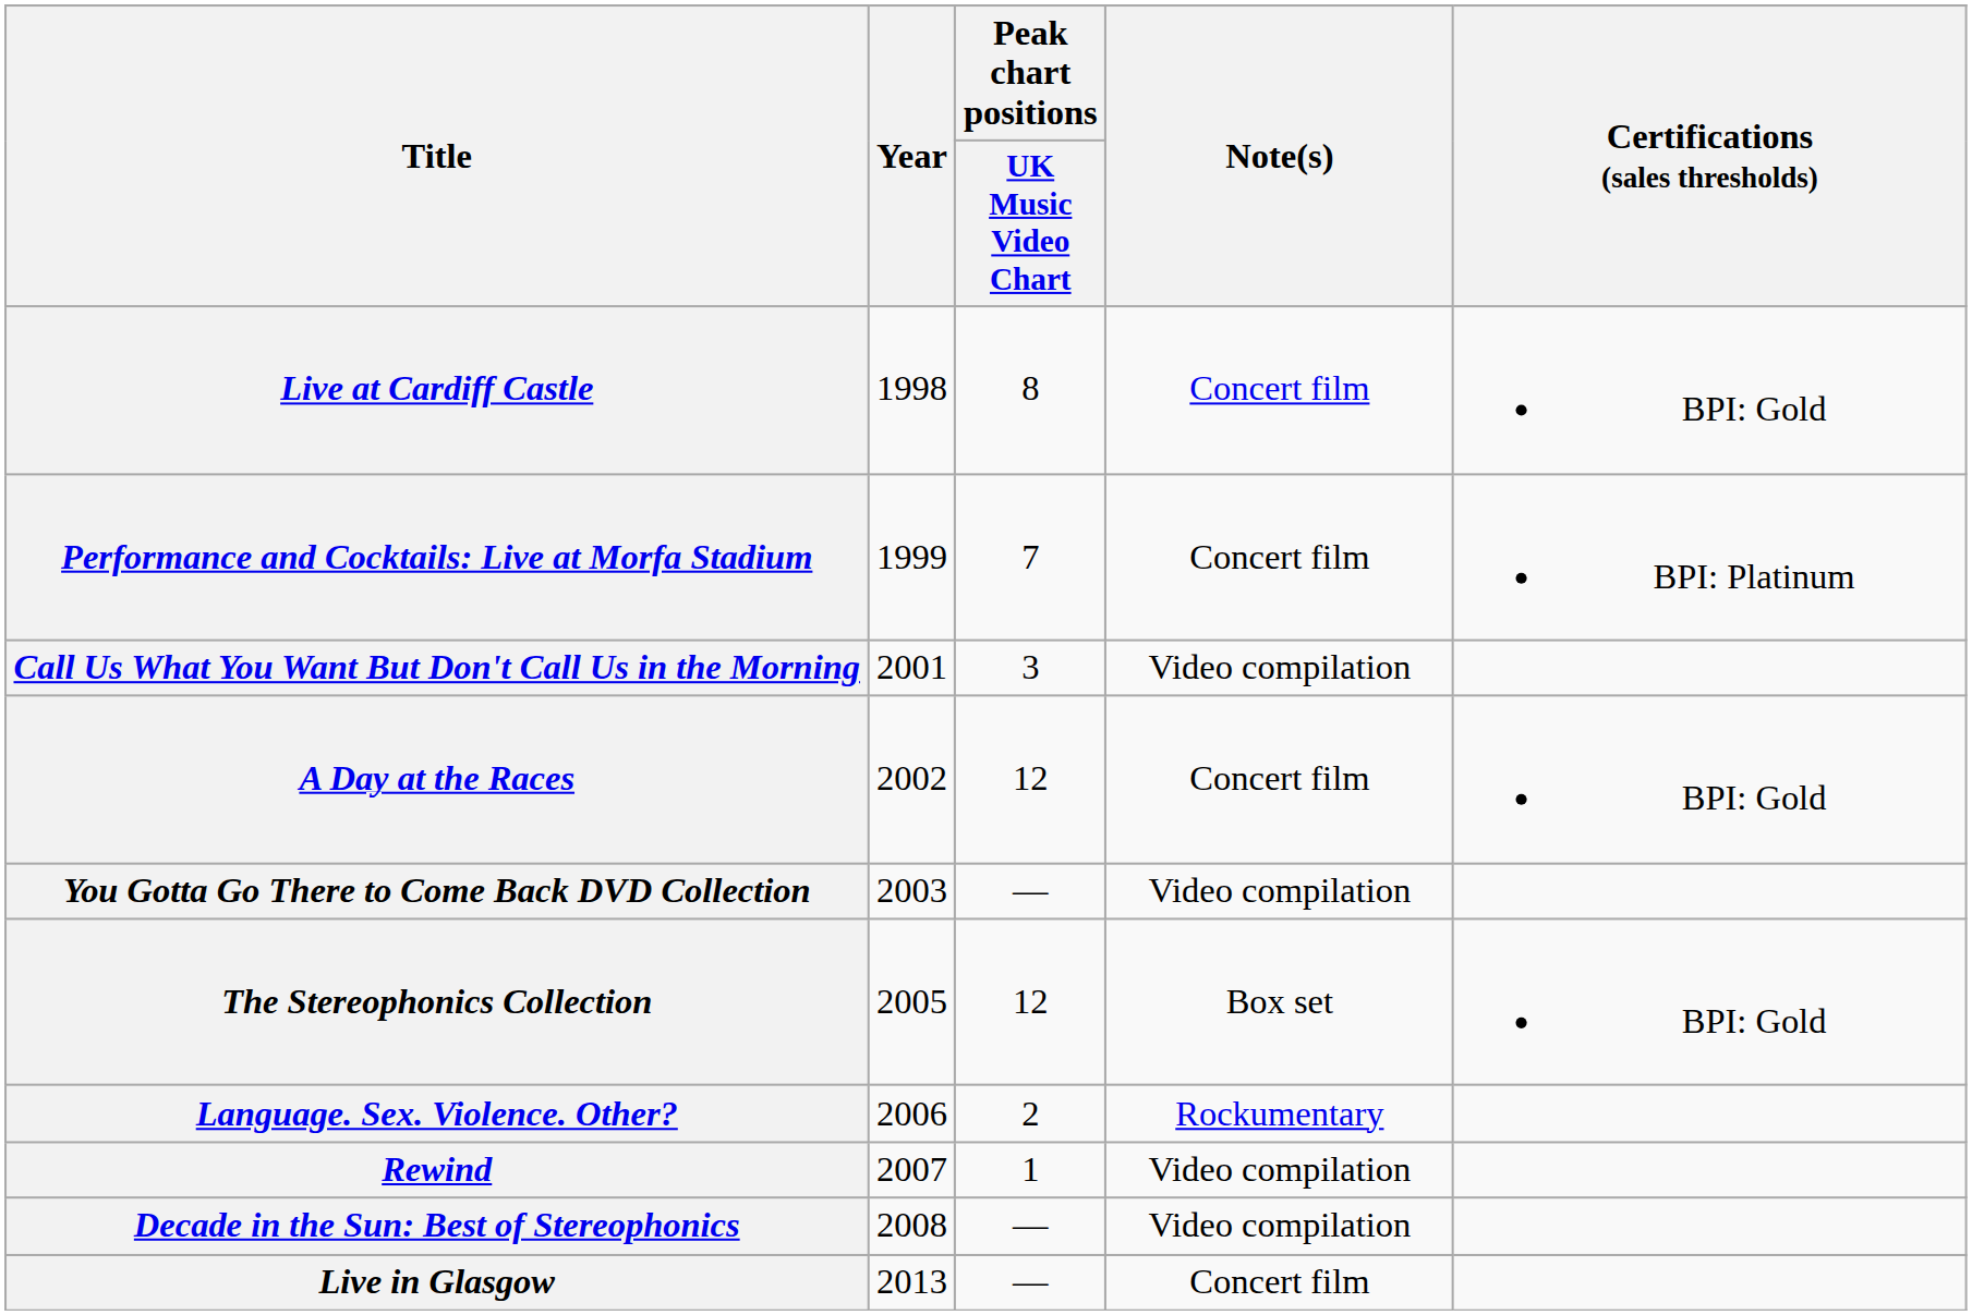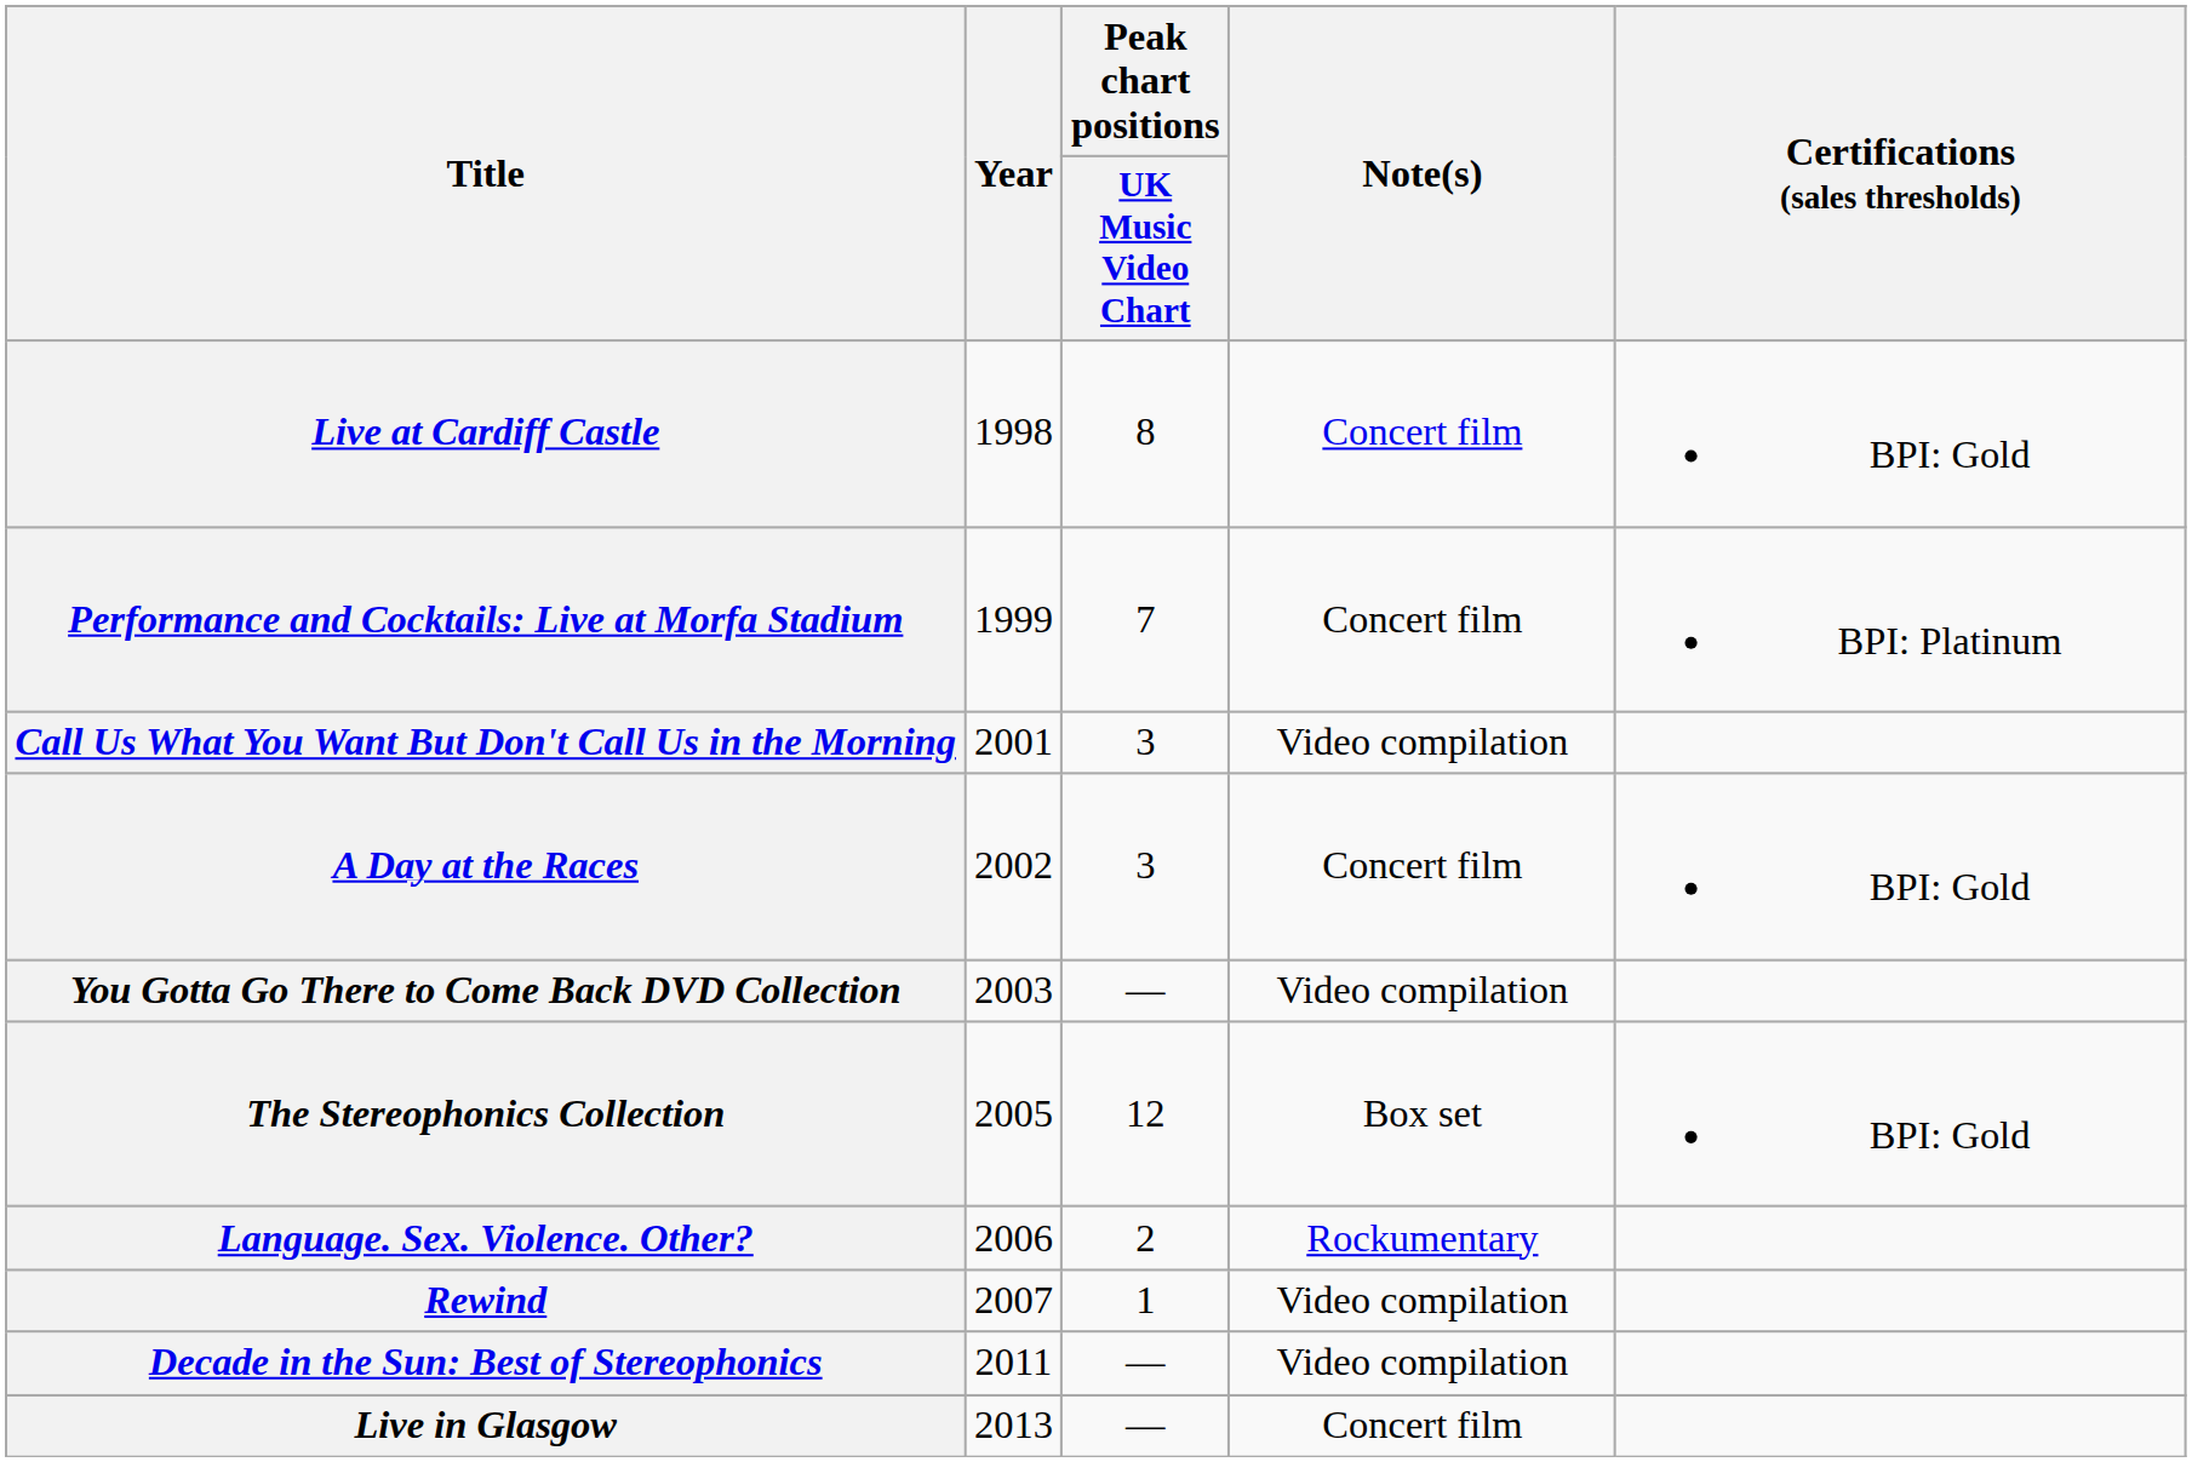A Day at the Races | Peak chart positions / UK Music Video Chart: 12 -> 3
Decade in the Sun: Best of Stereophonics | Year: 2008 -> 2011
